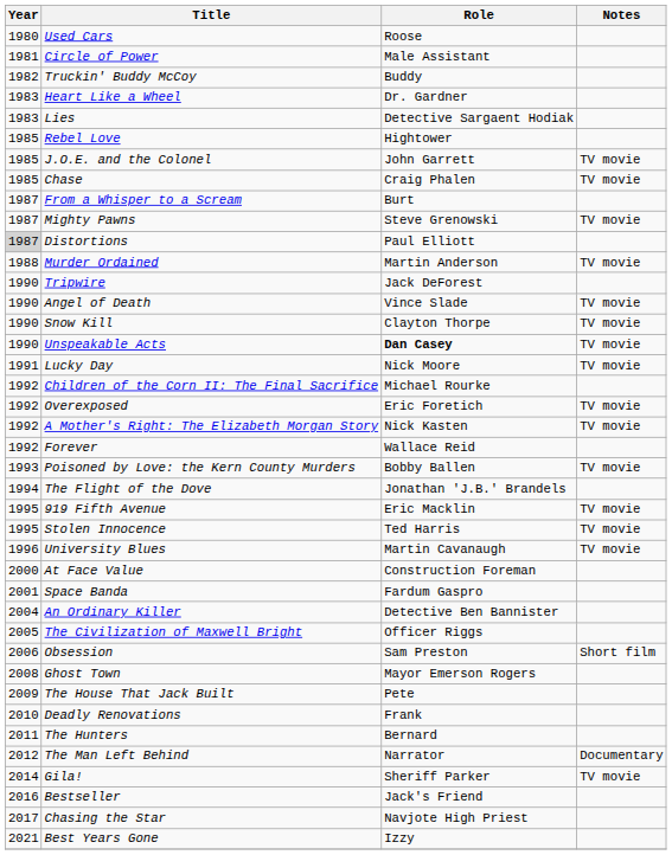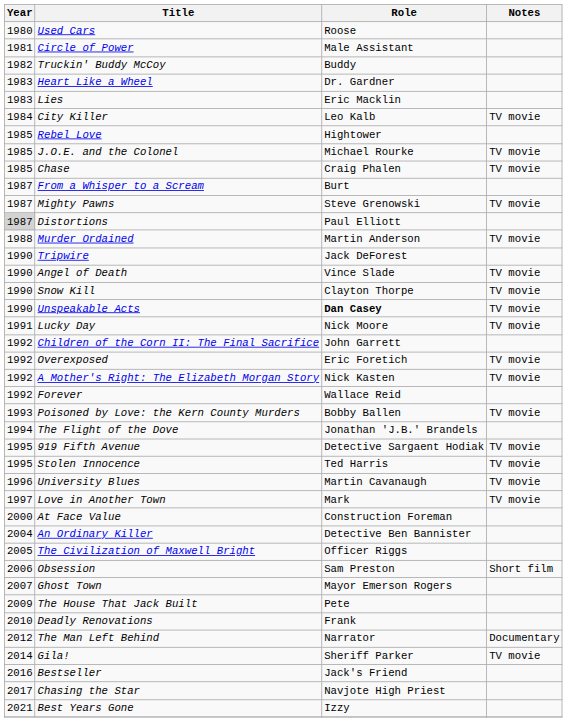Lies | Role: Detective Sargaent Hodiak -> Eric Macklin
+ row: 1984 | City Killer | Leo Kalb | TV movie
J.O.E. and the Colonel | Role: John Garrett -> Michael Rourke
Children of the Corn II: The Final Sacrifice | Role: Michael Rourke -> John Garrett
919 Fifth Avenue | Role: Eric Macklin -> Detective Sargaent Hodiak
+ row: 1997 | Love in Another Town | Mark | TV movie
- row: 2001 | Space Banda | Fardum Gaspro
Ghost Town | Year: 2008 -> 2007
- row: 2011 | The Hunters | Bernard
